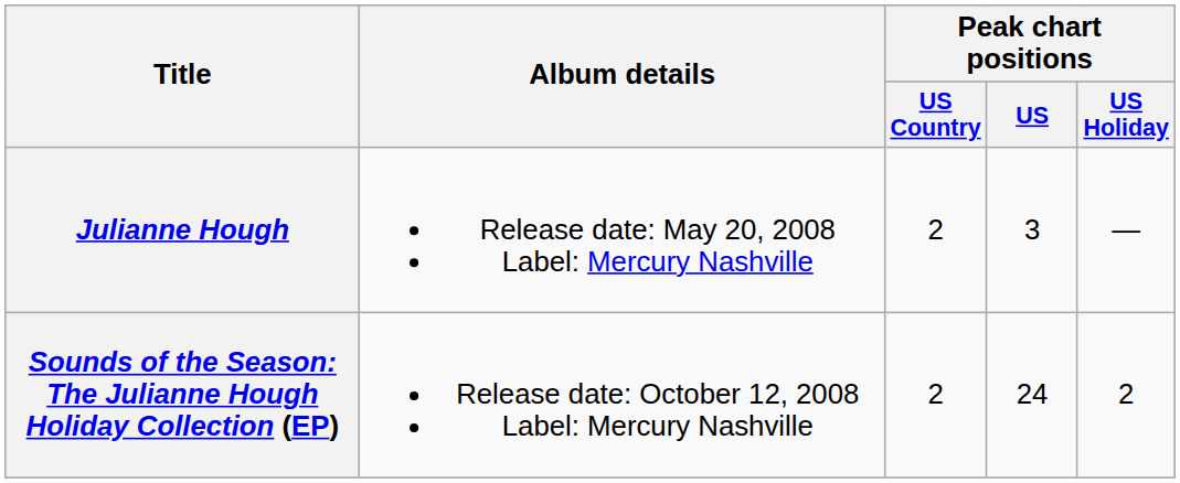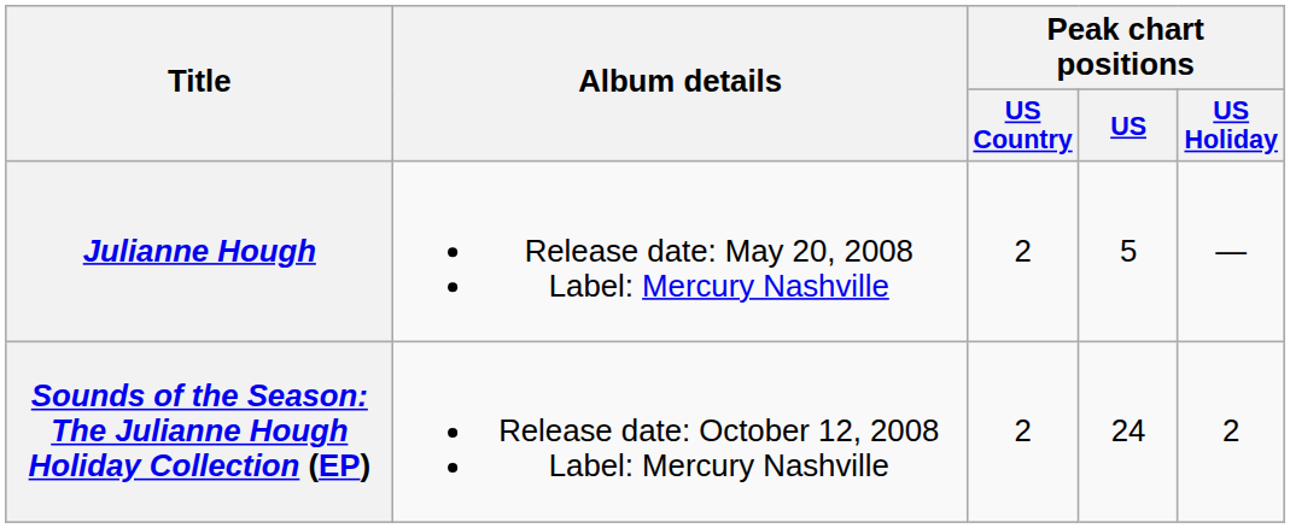Julianne Hough | Peak chart positions / US: 3 -> 5
